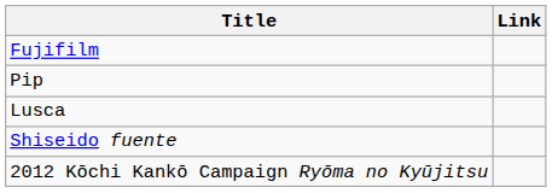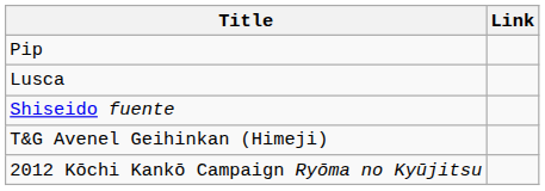- row: Fujifilm
+ row: T&G Avenel Geihinkan (Himeji)
